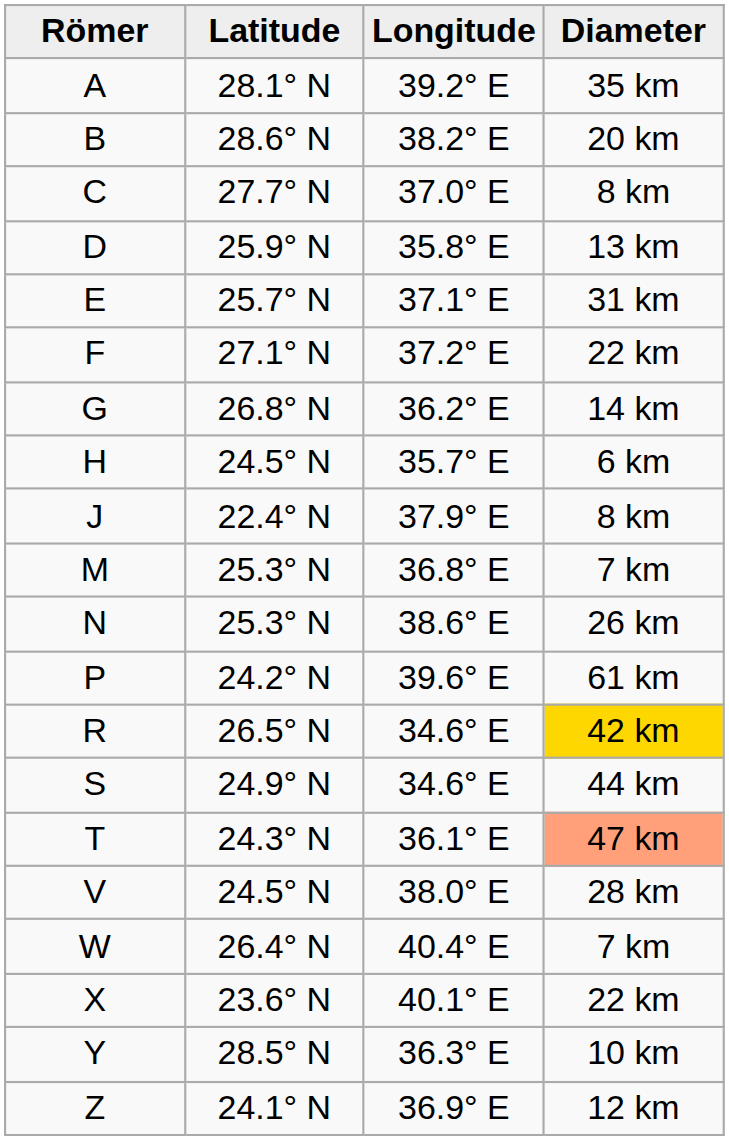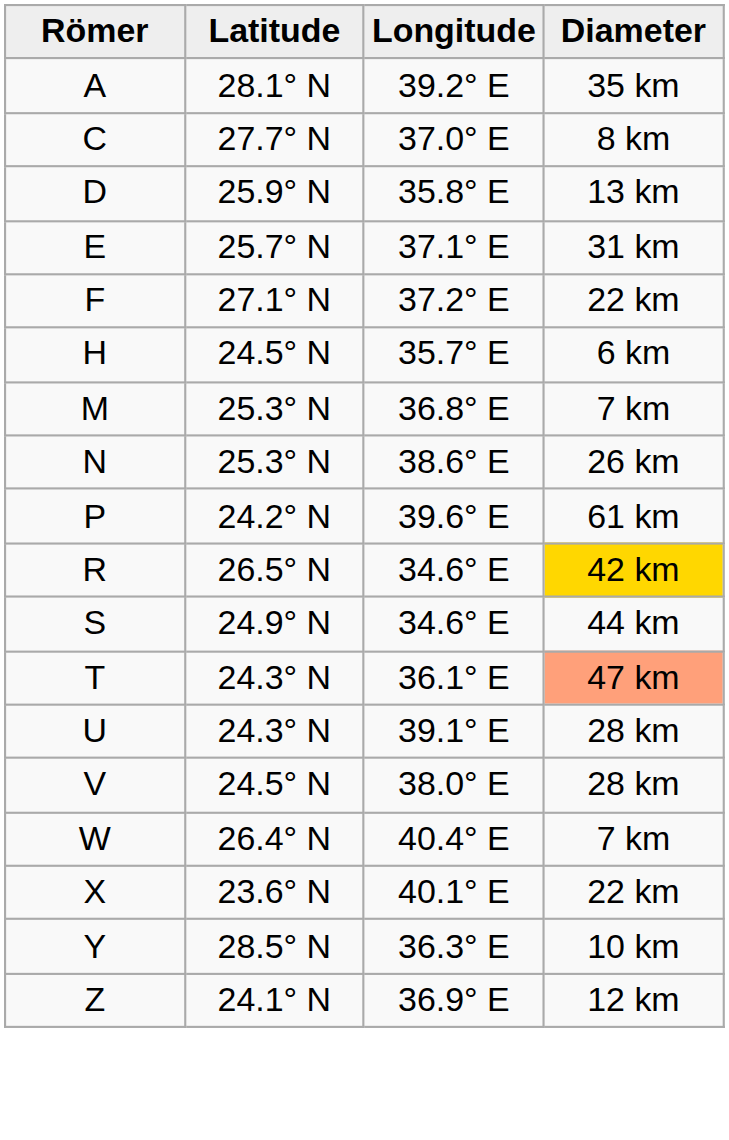- row: B | 28.6° N | 38.2° E | 20 km
- row: G | 26.8° N | 36.2° E | 14 km
- row: J | 22.4° N | 37.9° E | 8 km
+ row: U | 24.3° N | 39.1° E | 28 km
